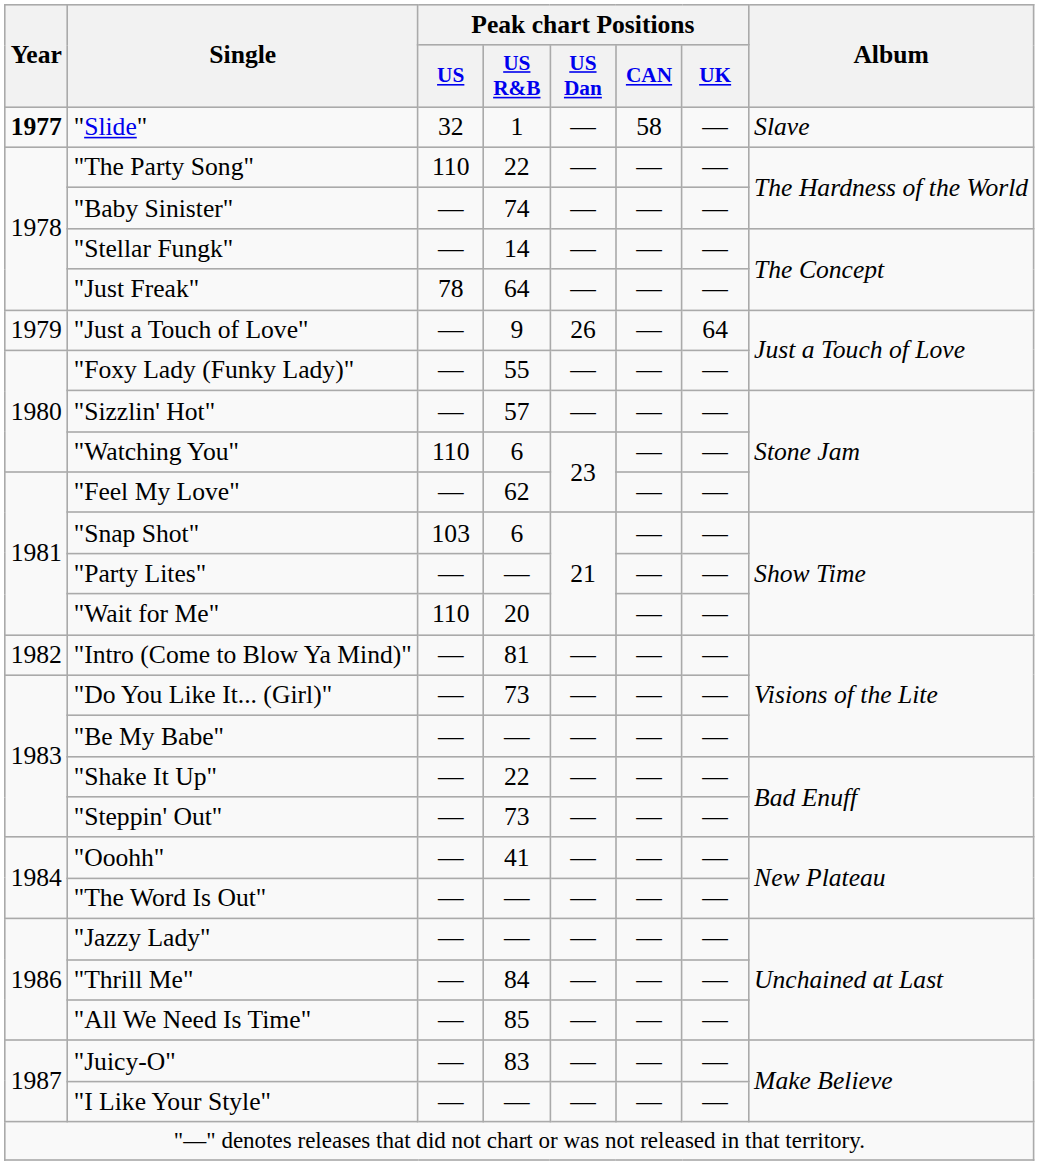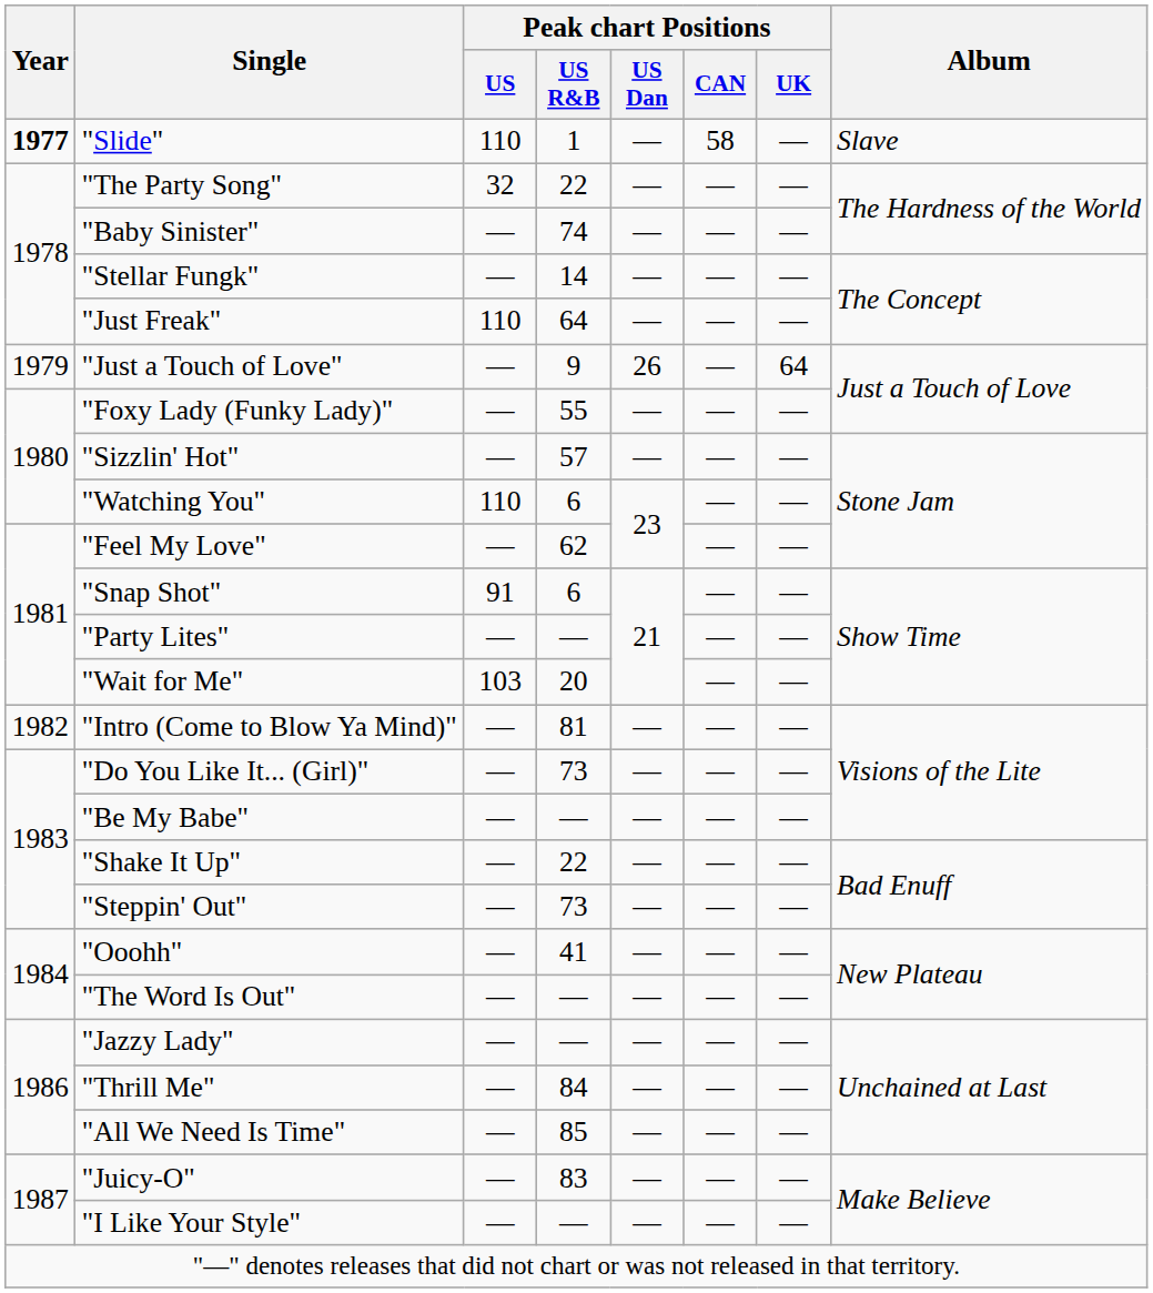"Slide" | Peak chart Positions / US: 32 -> 110
"The Party Song" | Peak chart Positions / US: 110 -> 32
"Just Freak" | Peak chart Positions / US: 78 -> 110
"Snap Shot" | Peak chart Positions / US: 103 -> 91
"Wait for Me" | Peak chart Positions / US: 110 -> 103
